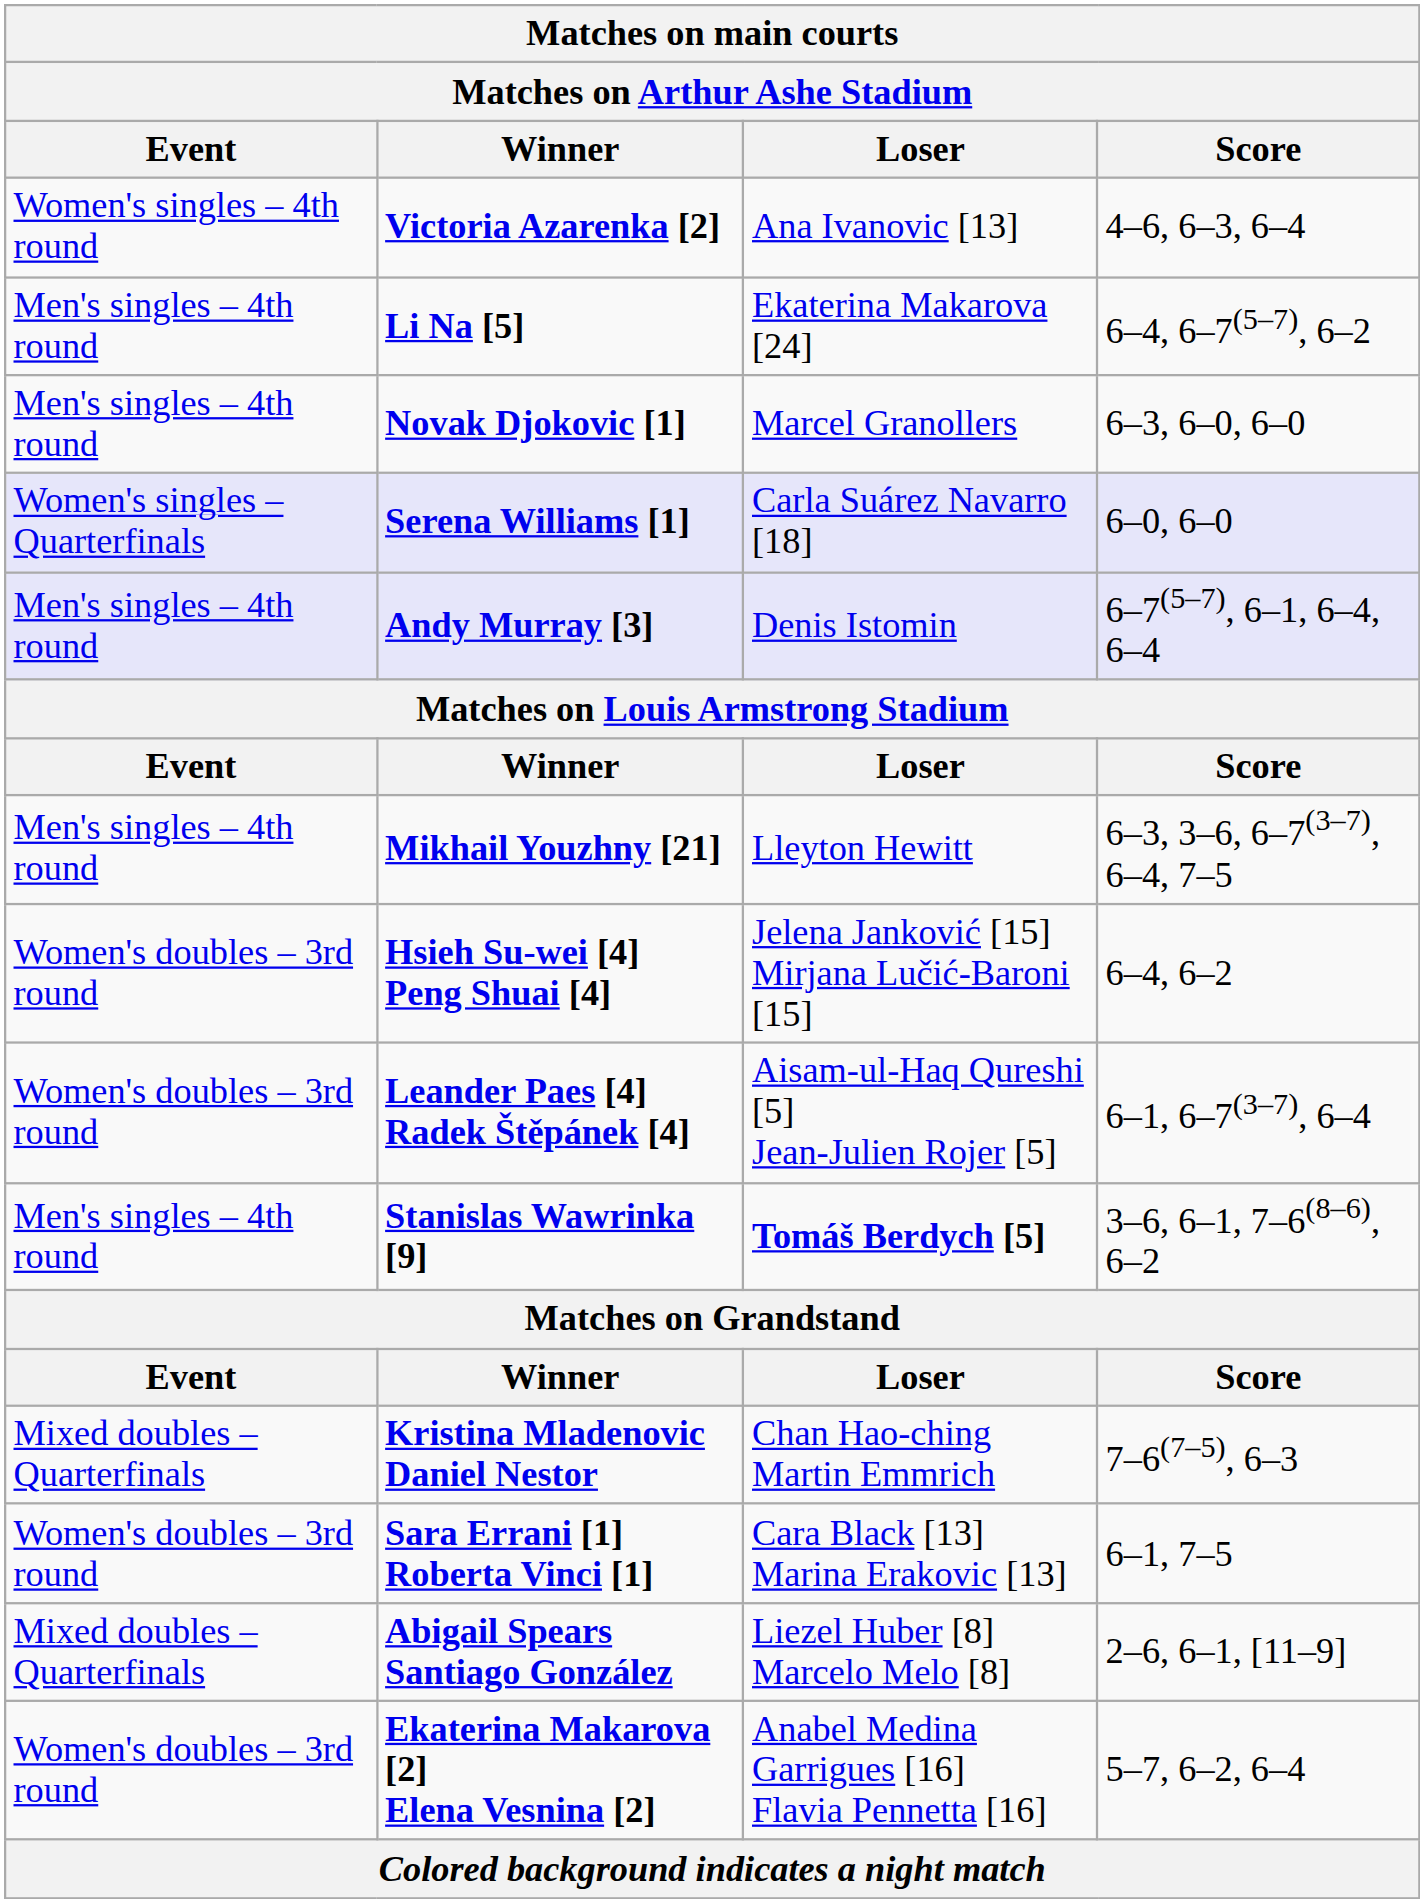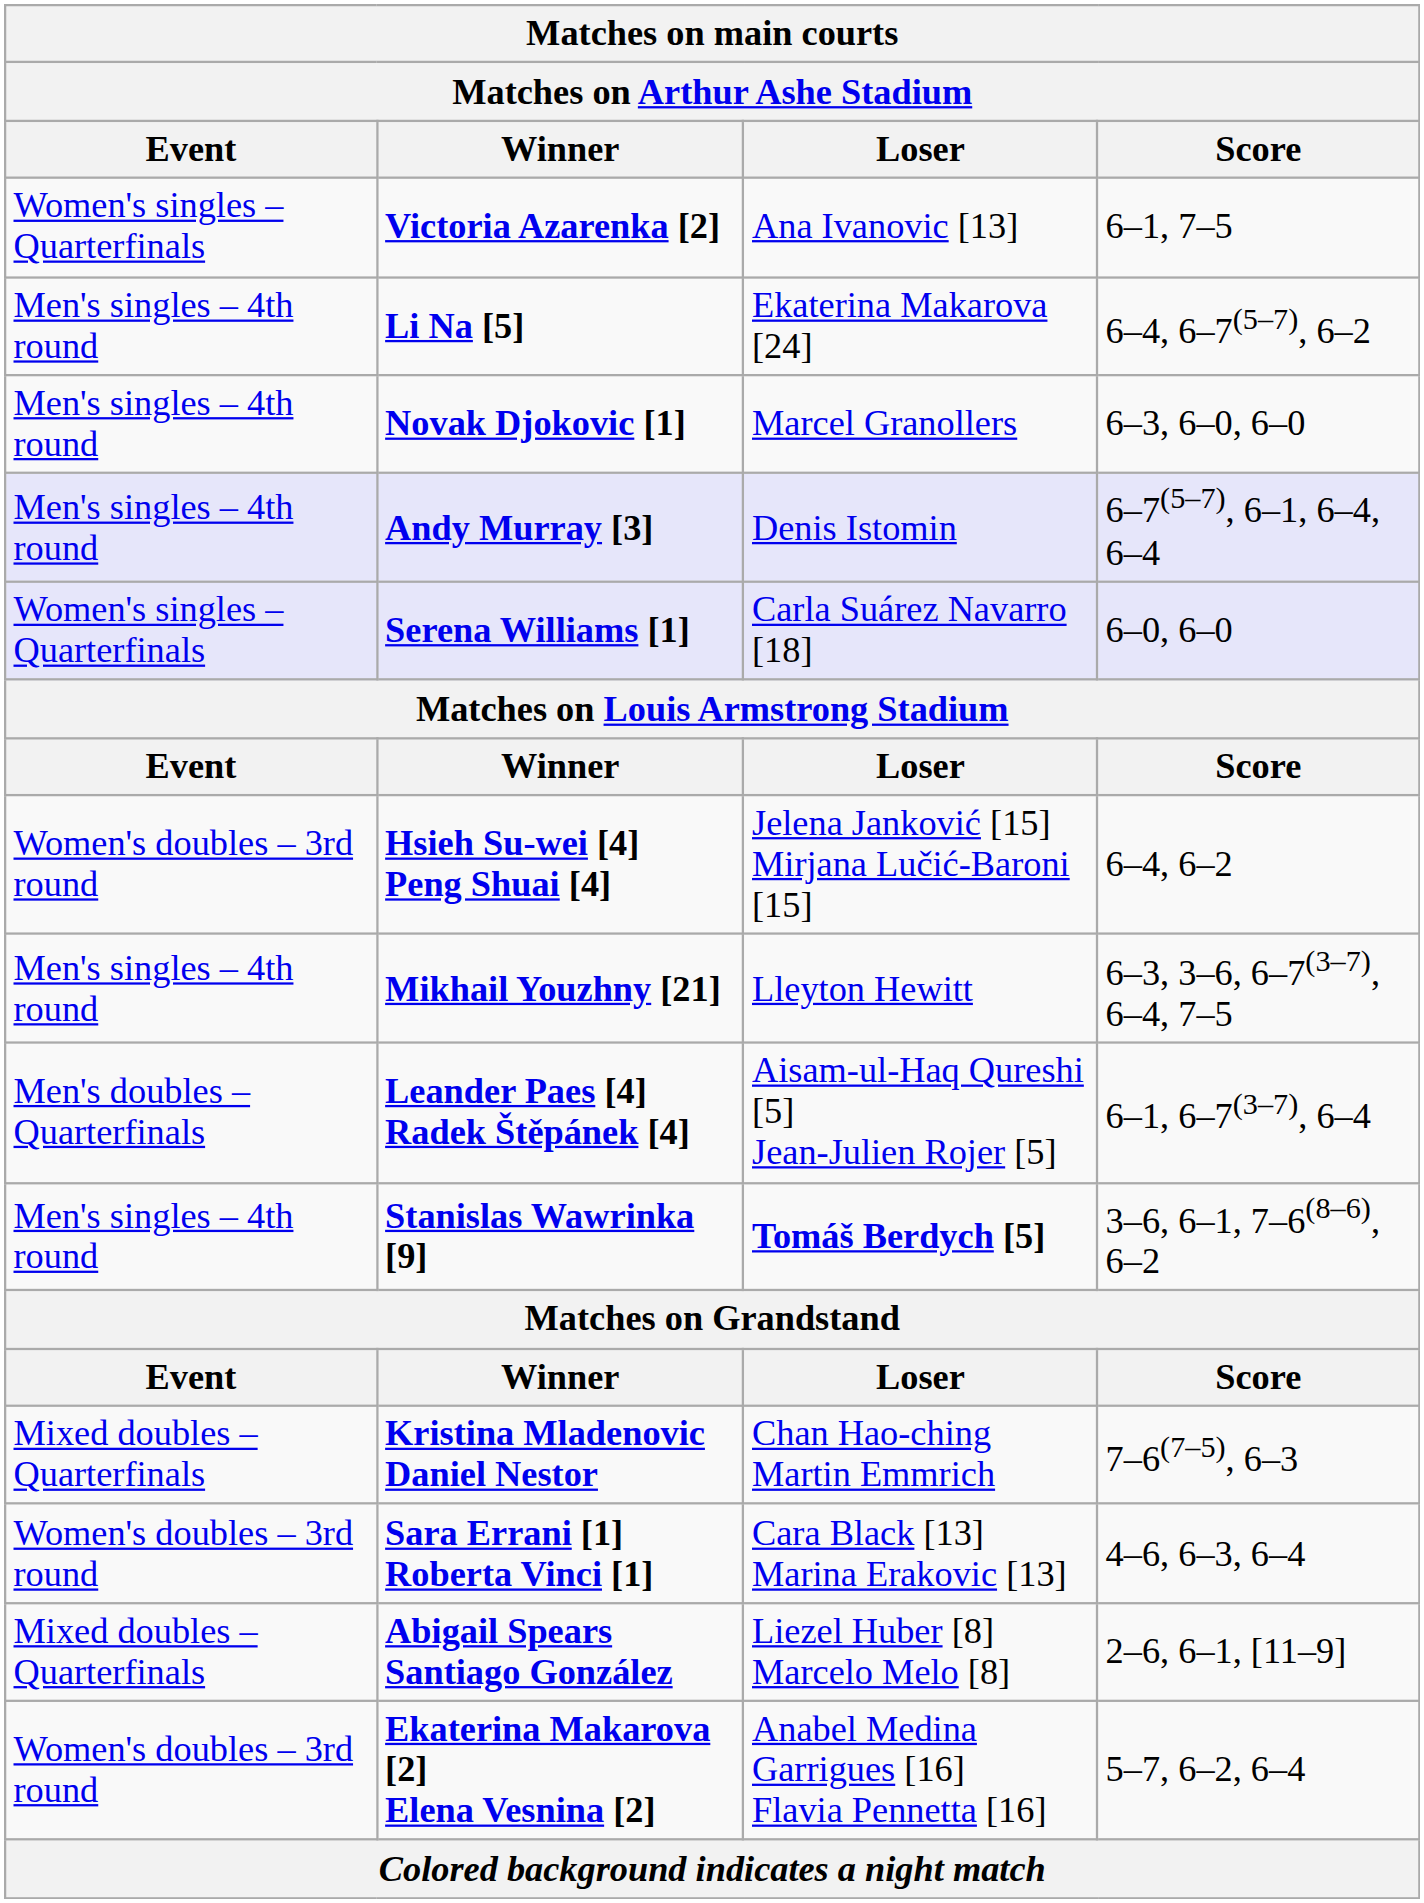Victoria Azarenka [2] | Event: Women's singles – 4th round -> Women's singles – Quarterfinals
Victoria Azarenka [2] | Score: 4–6, 6–3, 6–4 -> 6–1, 7–5
rows swapped: Serena Williams [1] <-> Andy Murray [3]
rows swapped: Hsieh Su-wei [4] Peng Shuai [4] <-> Mikhail Youzhny [21]
Leander Paes [4] Radek Štěpánek [4] | Event: Women's doubles – 3rd round -> Men's doubles – Quarterfinals
Sara Errani [1] Roberta Vinci [1] | Score: 6–1, 7–5 -> 4–6, 6–3, 6–4
